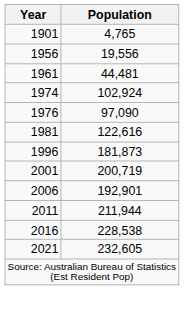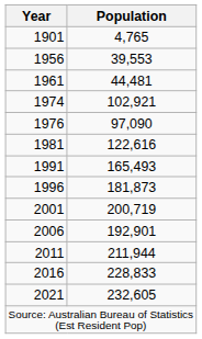1956 | Population: 19,556 -> 39,553
1974 | Population: 102,924 -> 102,921
+ row: 1991 | 165,493
2016 | Population: 228,538 -> 228,833
